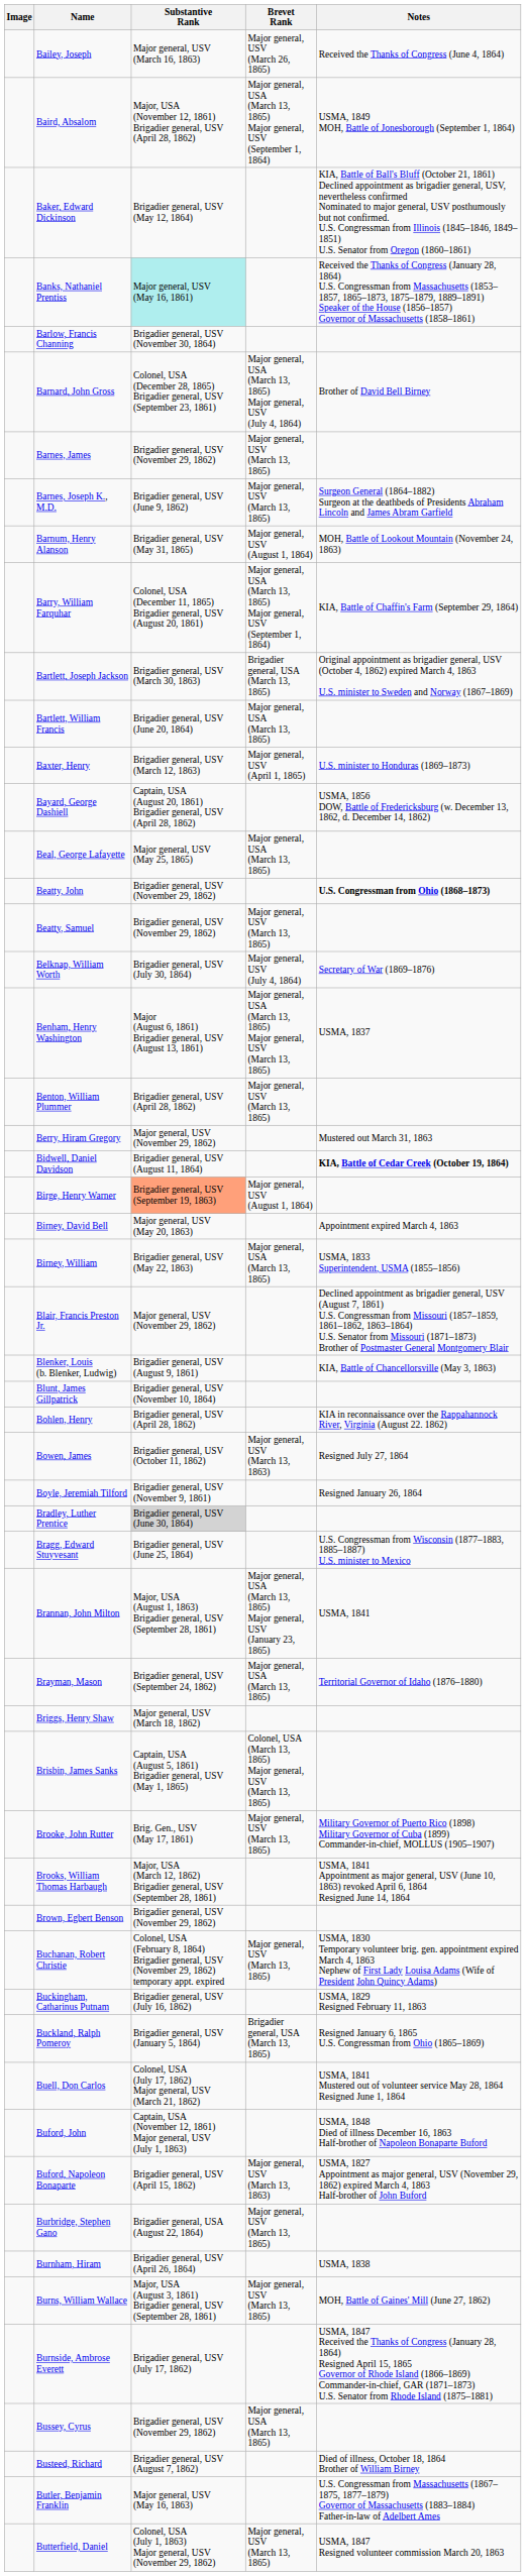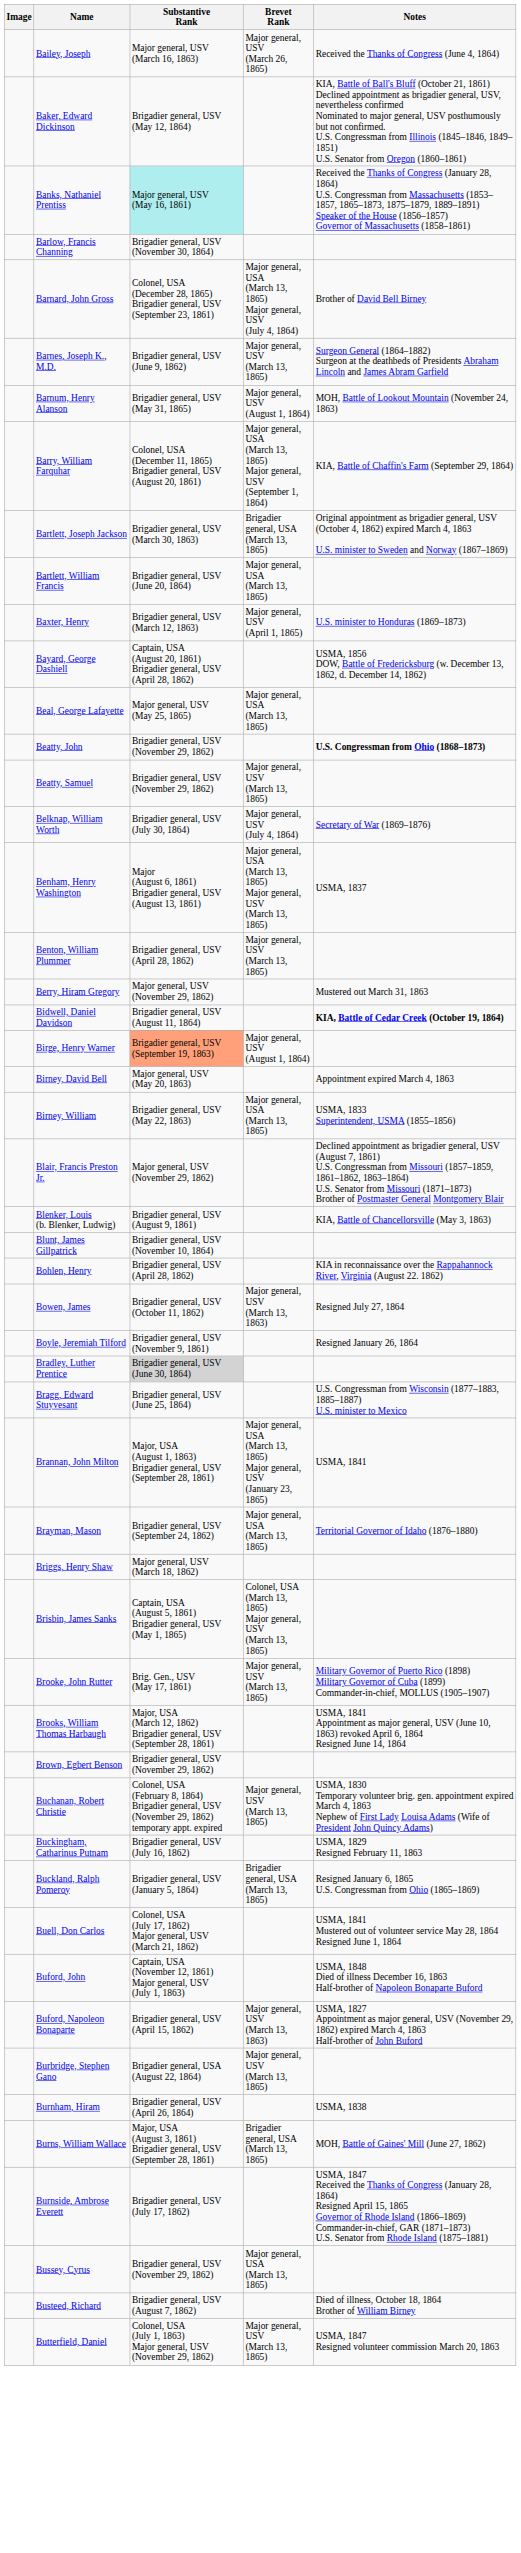- row: Baird, Absalom | Major, USA (November 12, 1861) Brigadier general, USV (April 28, 1862) | Major general, USA (March 13, 1865) Major general, USV (September 1, 1864) | USMA, 1849 MOH, Battle of Jonesborough (September 1, 1864)
- row: Barnes, James | Brigadier general, USV (November 29, 1862) | Major general, USV (March 13, 1865)
Burns, William Wallace | Brevet Rank: Major general, USV (March 13, 1865) -> Brigadier general, USA (March 13, 1865)
- row: Butler, Benjamin Franklin | Major general, USV (May 16, 1863) | U.S. Congressman from Massachusetts (1867–1875, 1877–1879) Governor of Massachusetts (1883–1884) Father-in-law of Adelbert Ames
